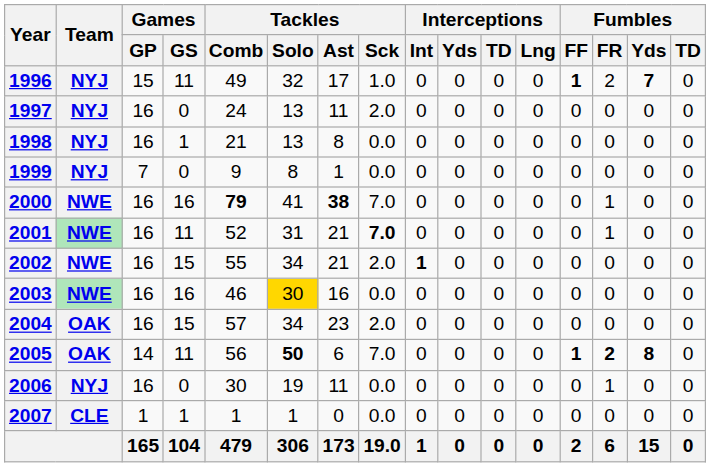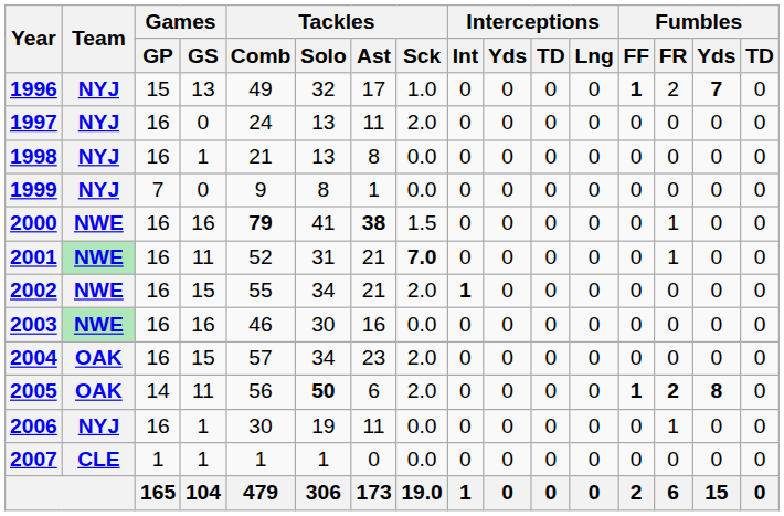1996 | Games / GS: 11 -> 13
2000 | Tackles / Sck: 7.0 -> 1.5
2003 | Tackles / Solo: gold background -> no background
2005 | Tackles / Sck: 7.0 -> 2.0
2006 | Games / GS: 0 -> 1
